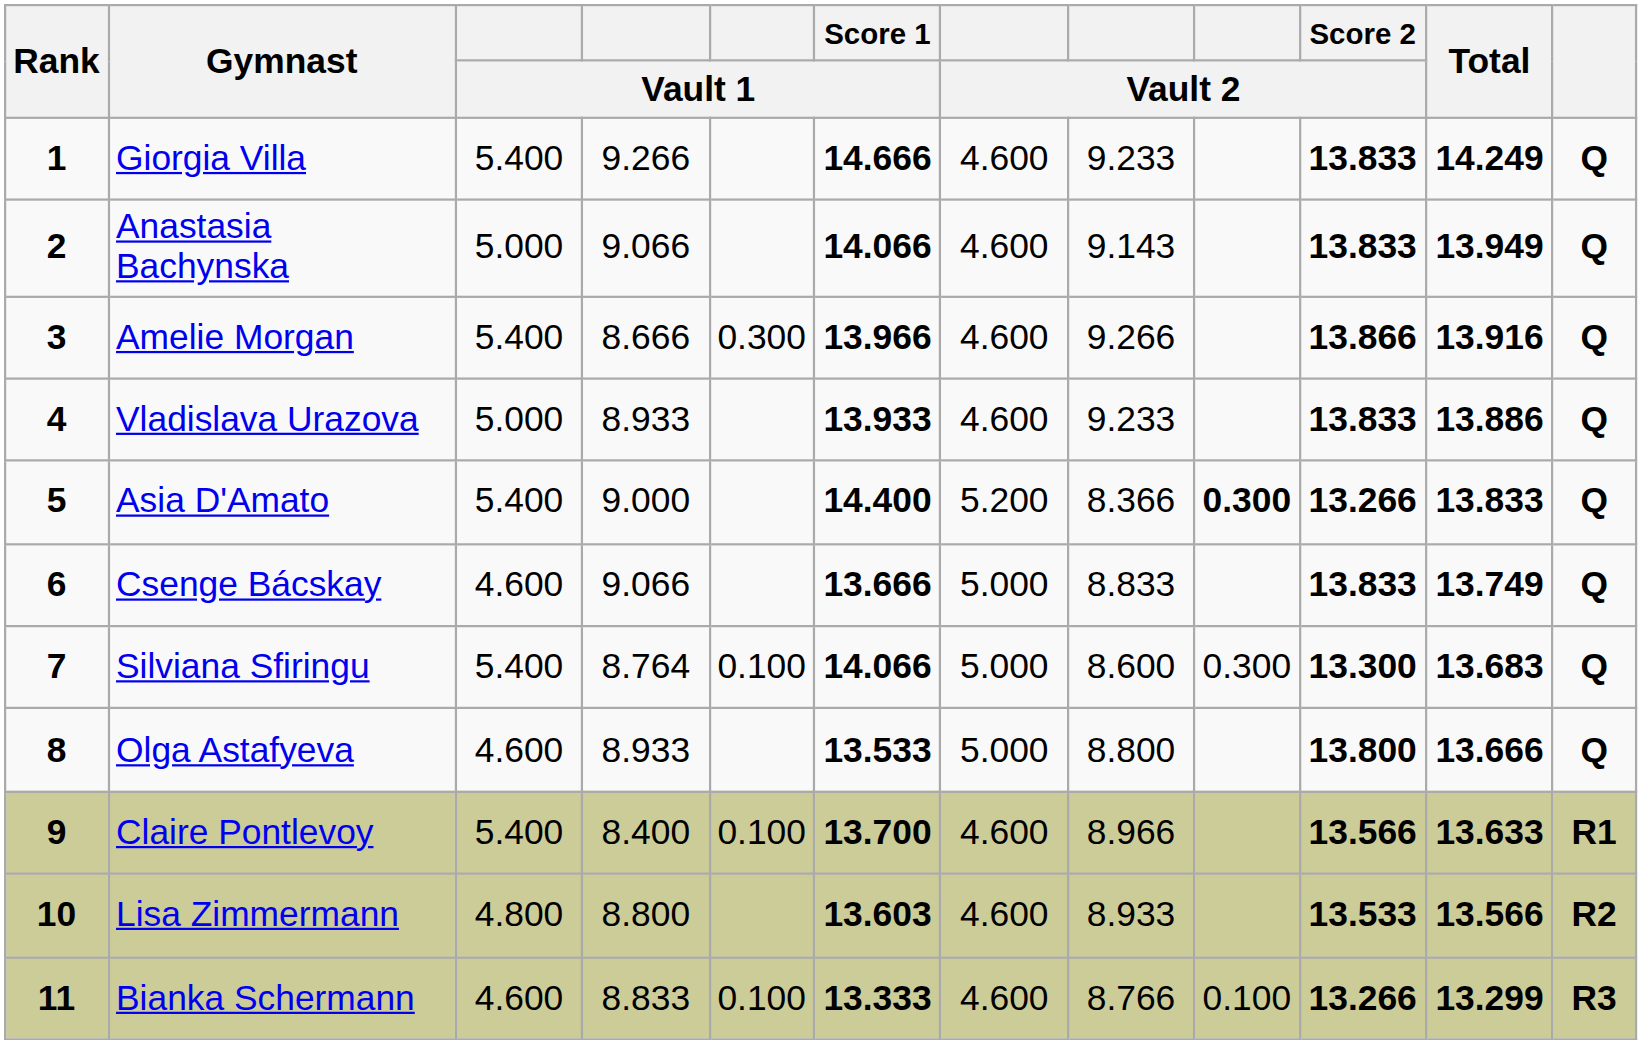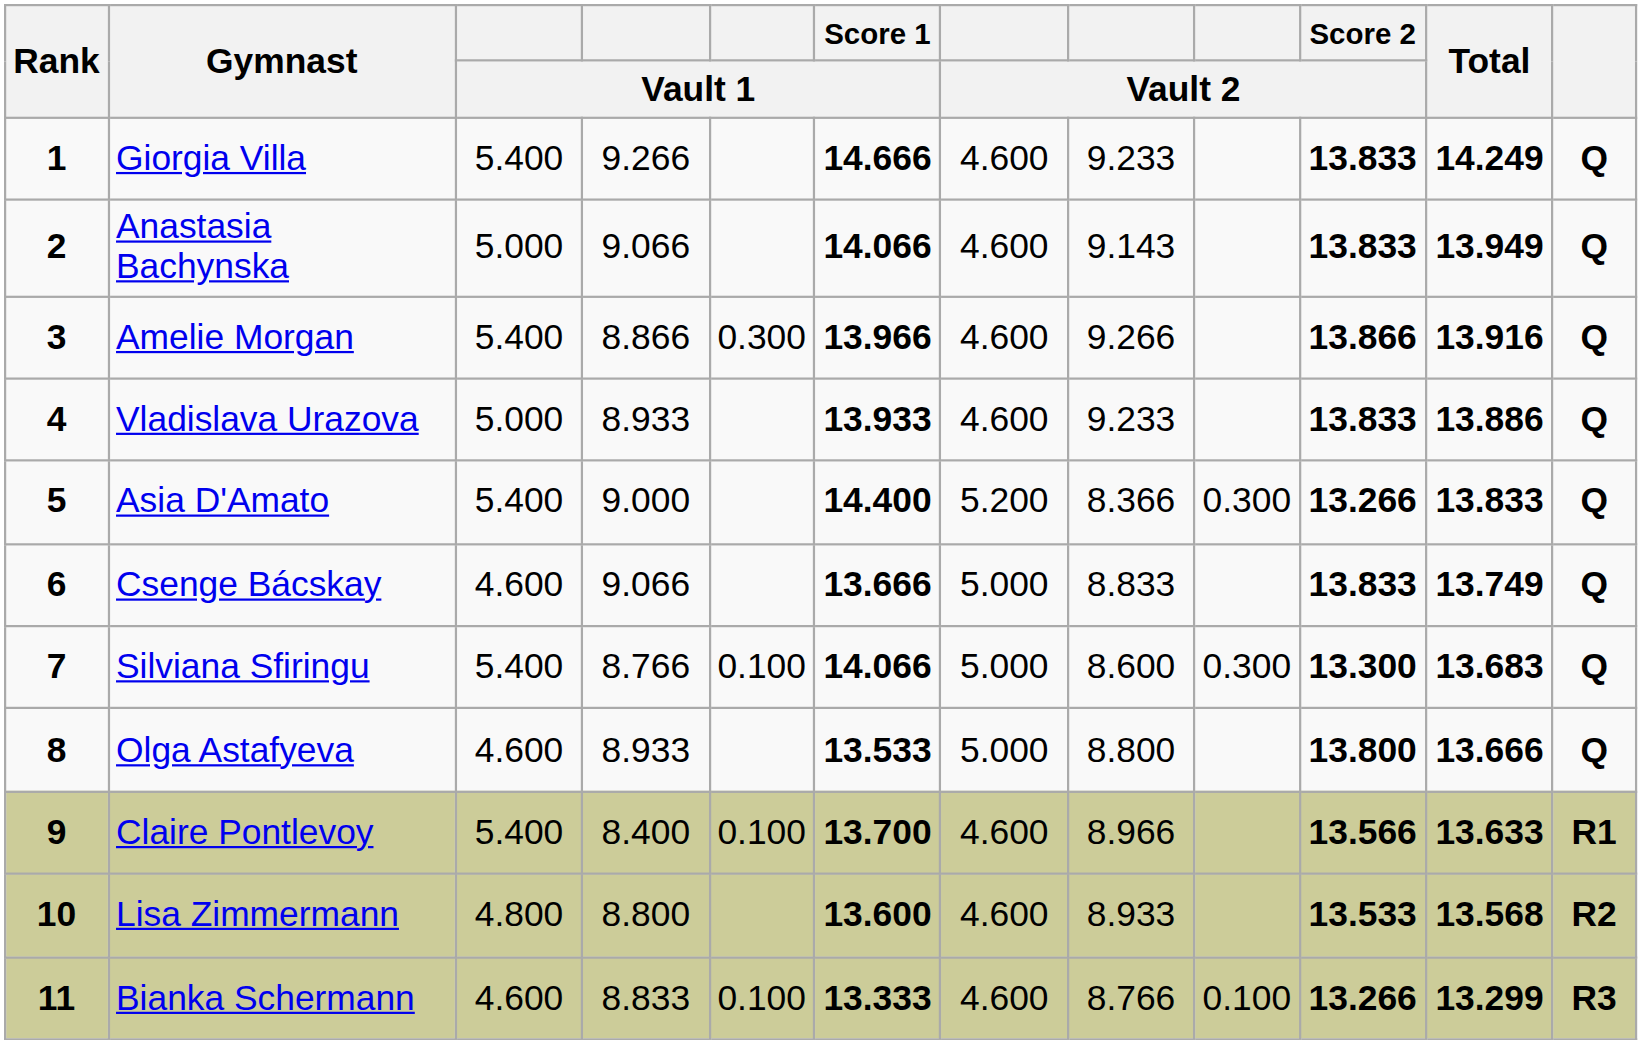Amelie Morgan | column 4: 8.666 -> 8.866
Asia D'Amato | column 9: bold -> normal
Silviana Sfiringu | column 4: 8.764 -> 8.766
Lisa Zimmermann | Score 1 / Vault 1: 13.603 -> 13.600
Lisa Zimmermann | Total: 13.566 -> 13.568
